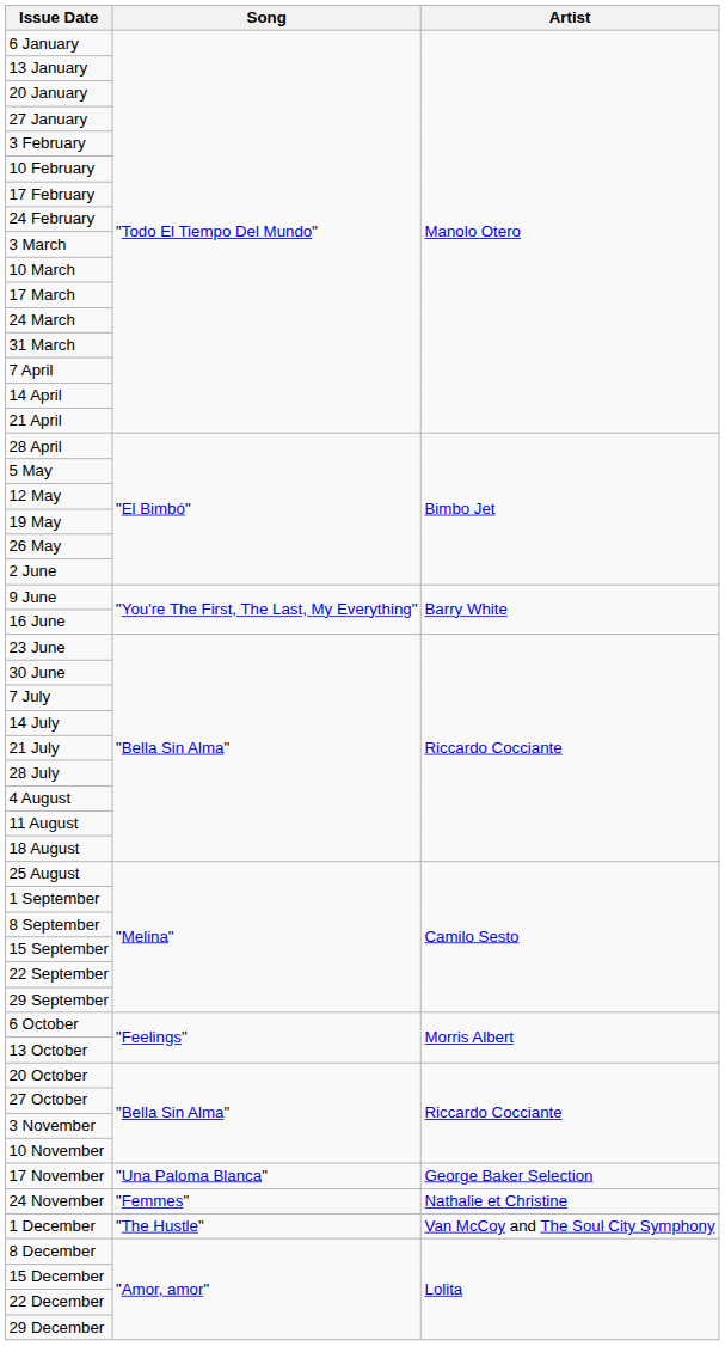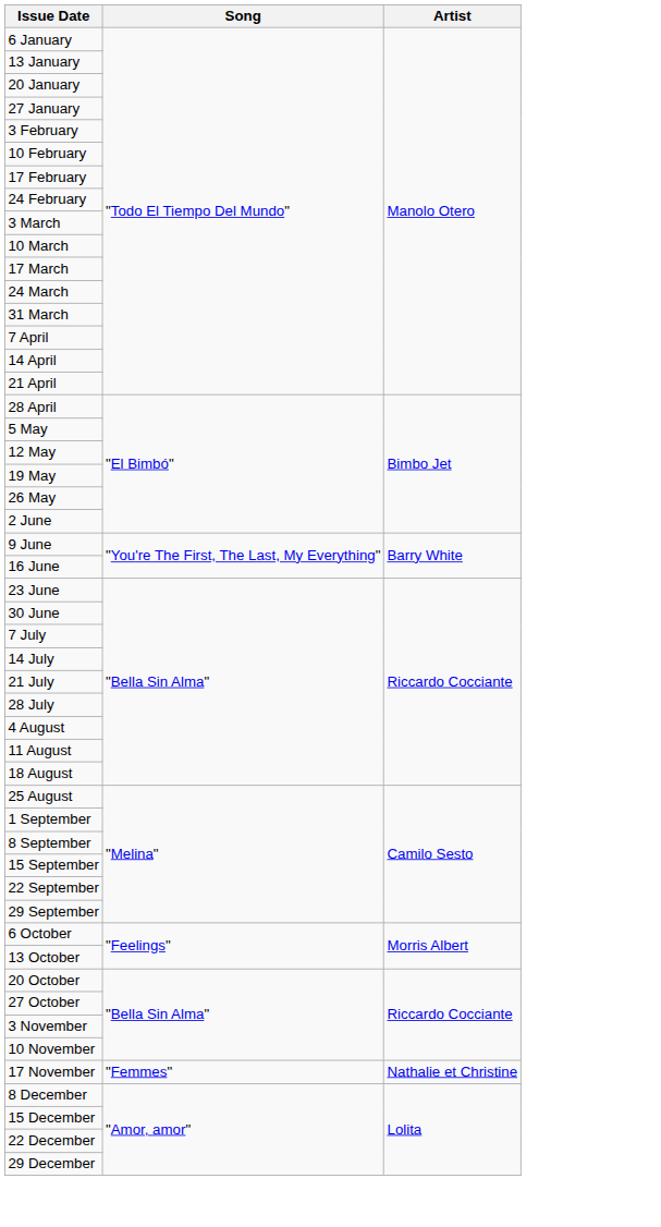17 November | Song: "Una Paloma Blanca" -> "Femmes"
17 November | Artist: George Baker Selection -> Nathalie et Christine
- row: 24 November | "Femmes" | Nathalie et Christine
- row: 1 December | "The Hustle" | Van McCoy and The Soul City Symphony
